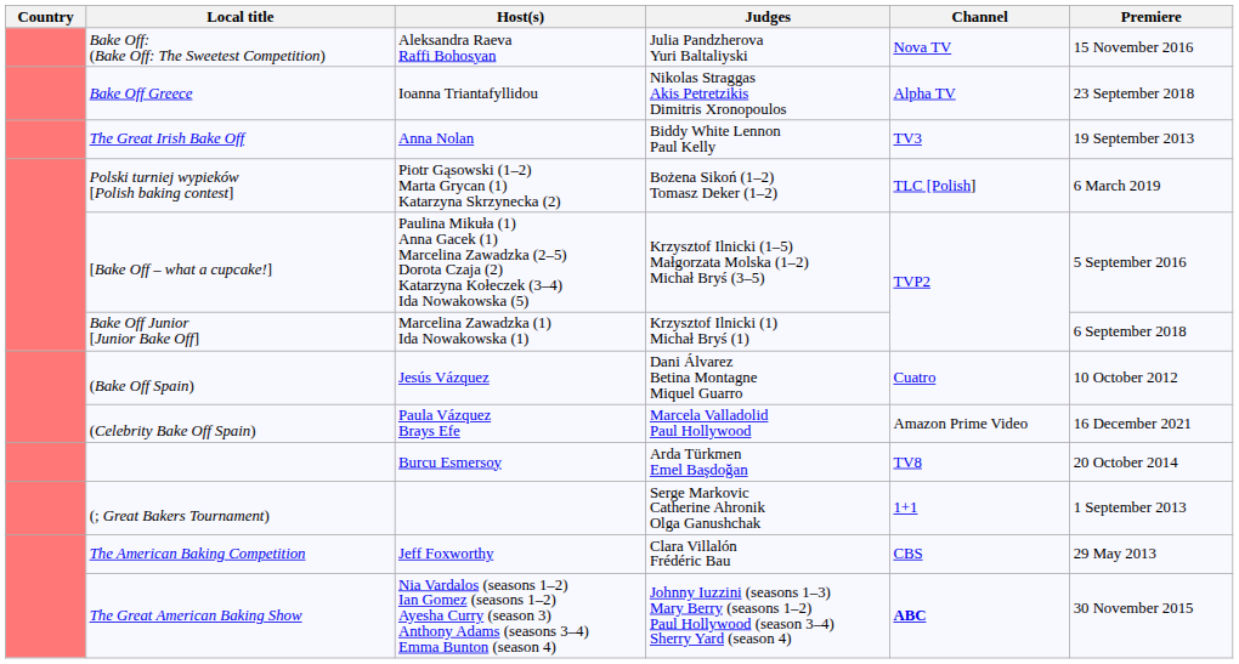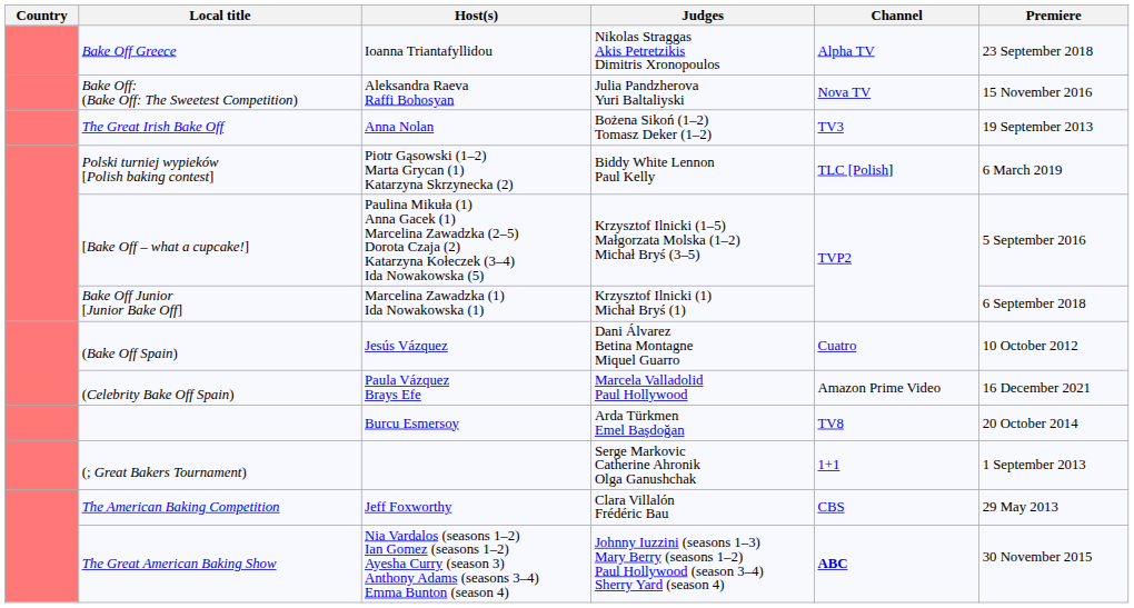rows swapped: Bake Off: (Bake Off: The Sweetest Competition) <-> Bake Off Greece
The Great Irish Bake Off | Judges: Biddy White Lennon Paul Kelly -> Bożena Sikoń (1–2) Tomasz Deker (1–2)
Polski turniej wypieków [Polish baking contest] | Judges: Bożena Sikoń (1–2) Tomasz Deker (1–2) -> Biddy White Lennon Paul Kelly
